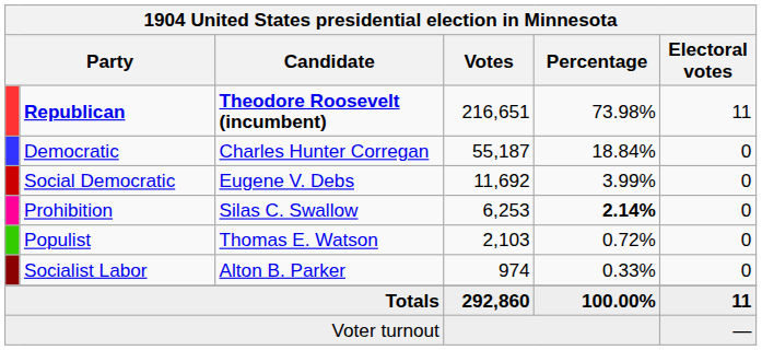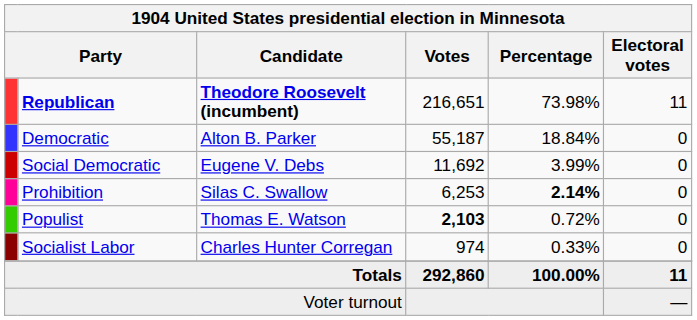Democratic | Candidate: Charles Hunter Corregan -> Alton B. Parker
Populist | Votes: normal -> bold
Socialist Labor | Candidate: Alton B. Parker -> Charles Hunter Corregan
